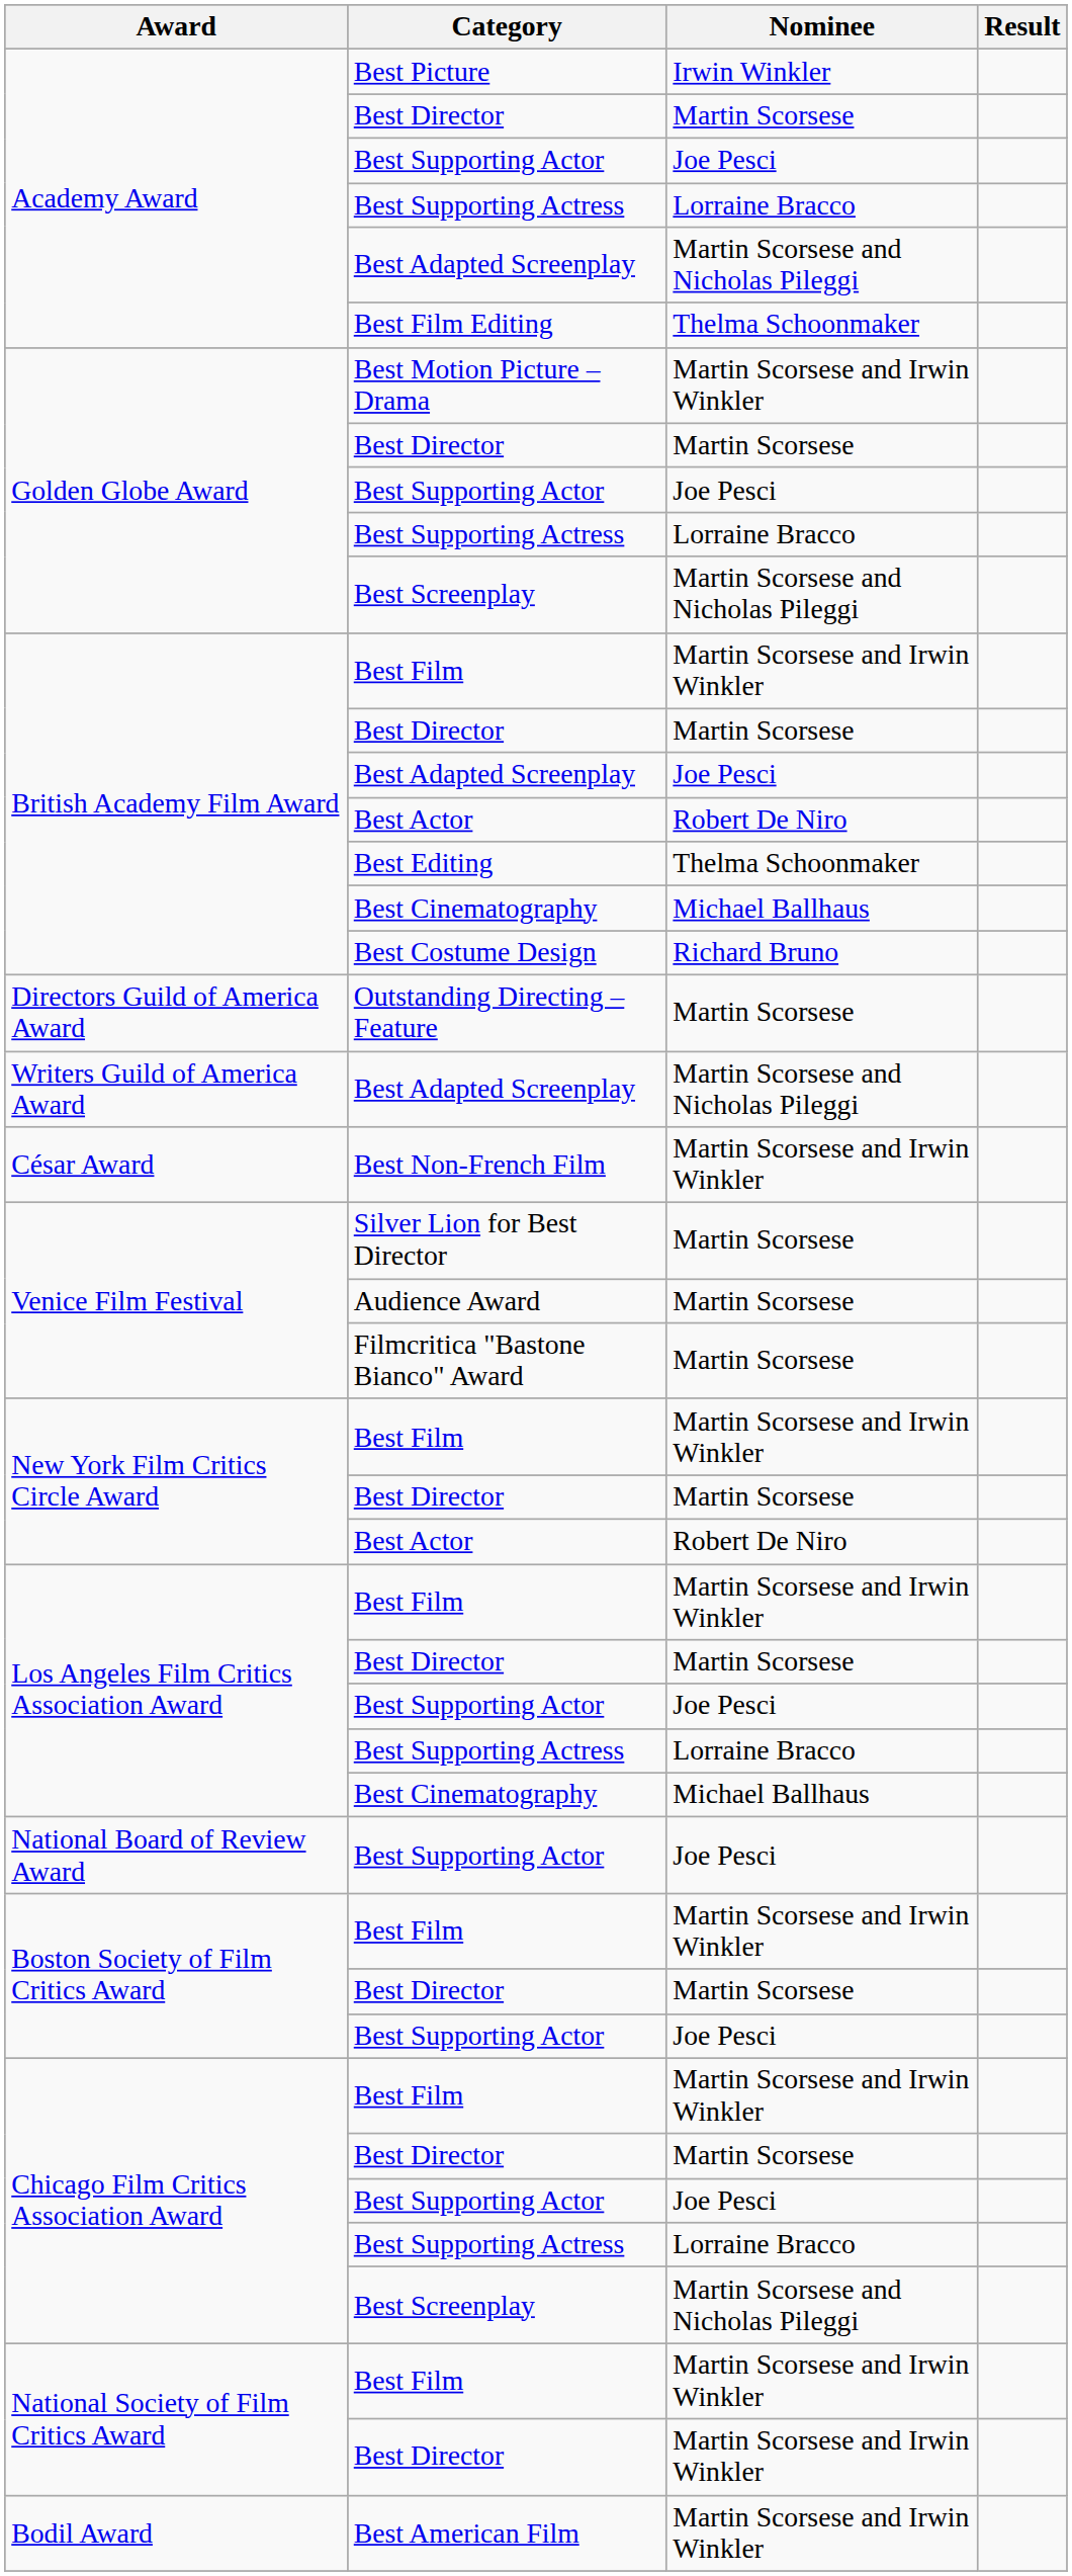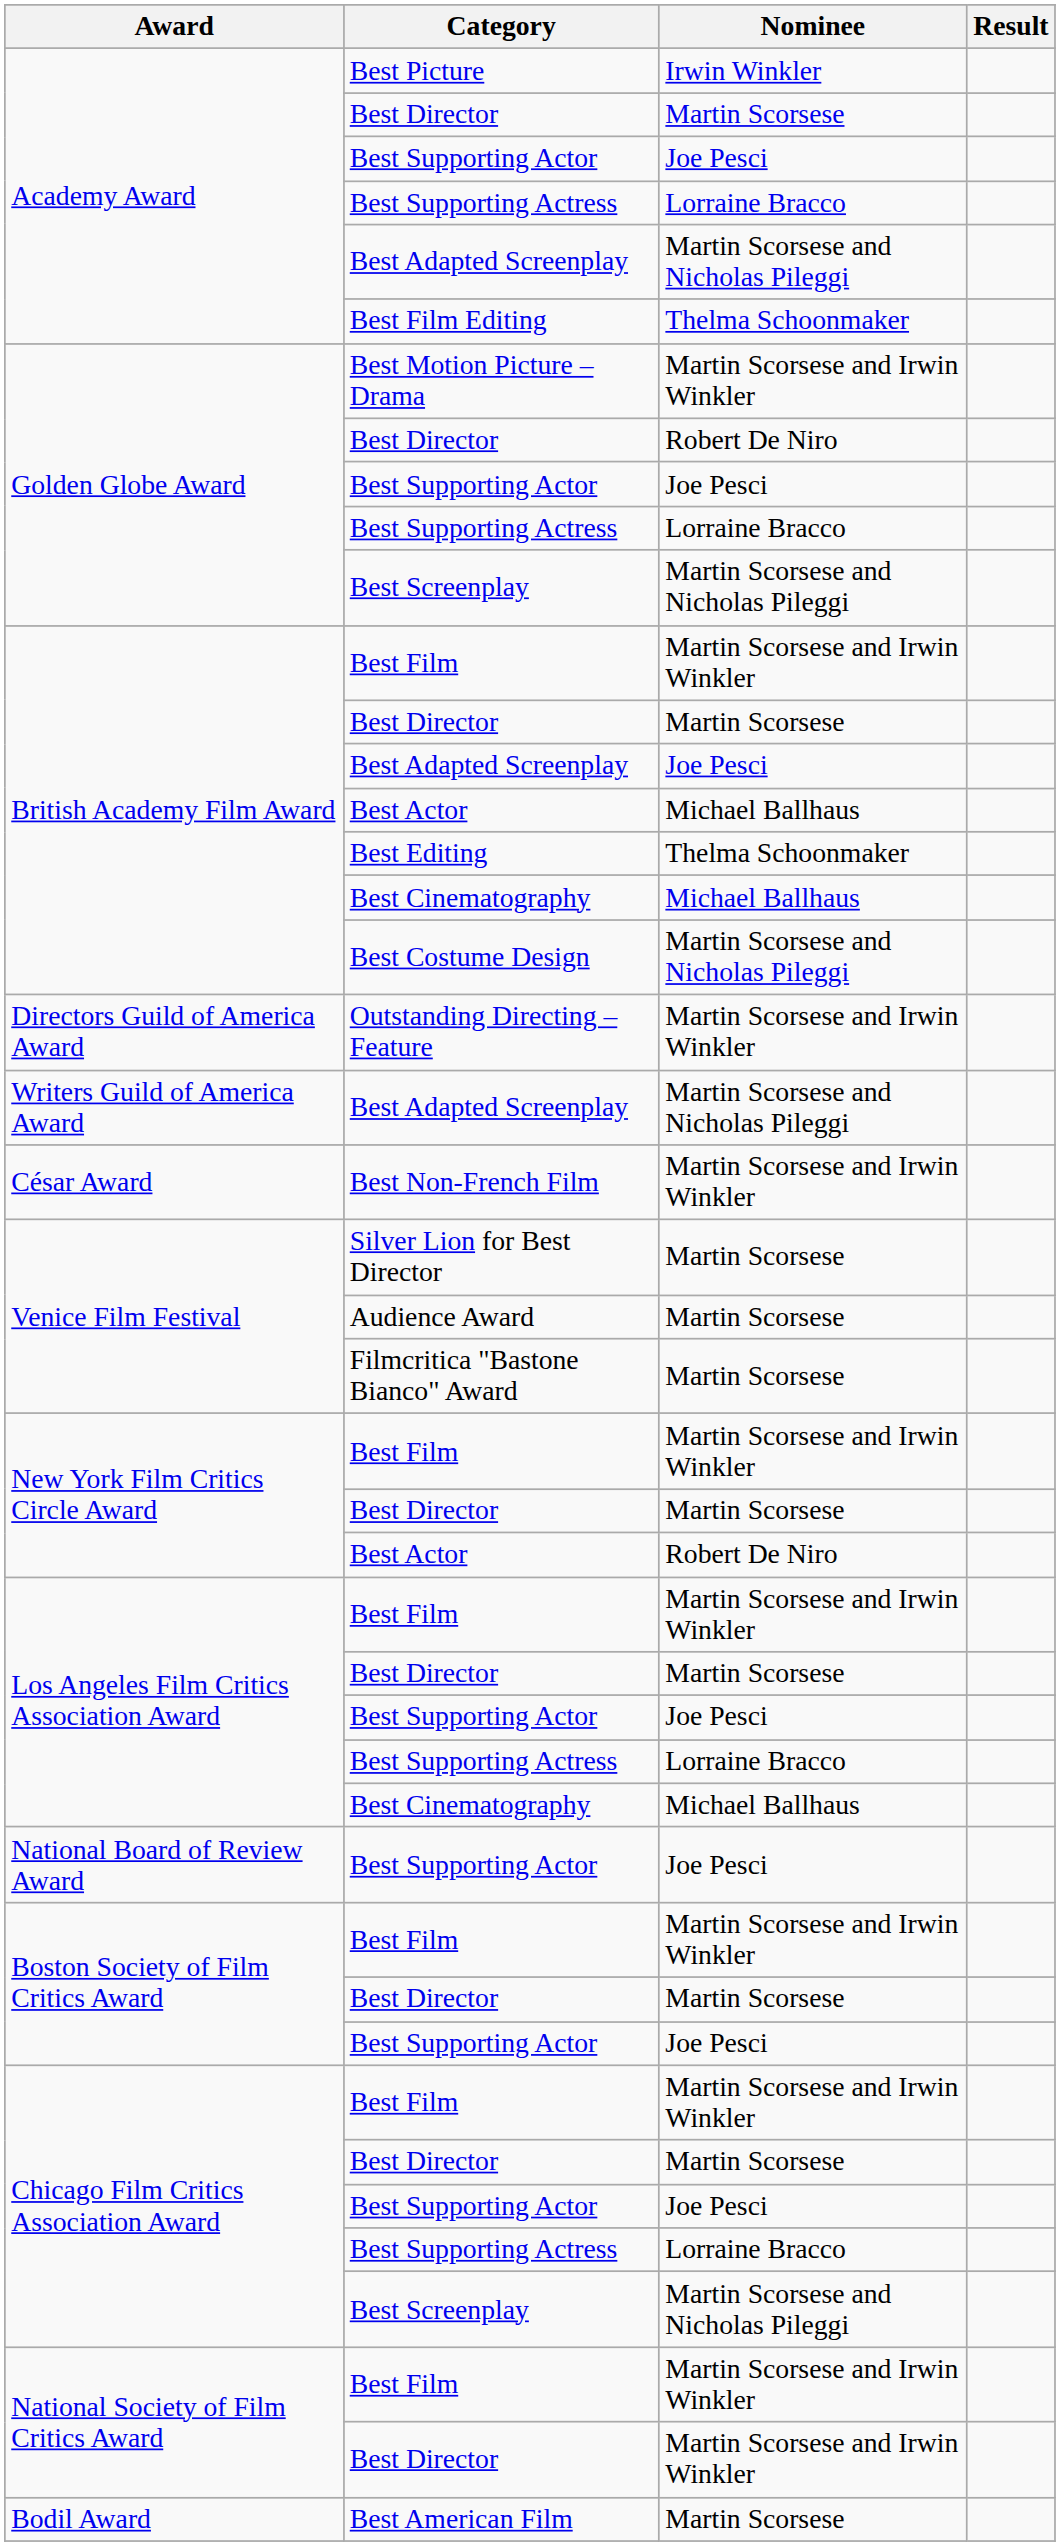Golden Globe Award / Best Director | Nominee: Martin Scorsese -> Robert De Niro
British Academy Film Award / Best Actor | Nominee: Robert De Niro -> Michael Ballhaus
Best Costume Design | Nominee: Richard Bruno -> Martin Scorsese and Nicholas Pileggi
Outstanding Directing – Feature | Nominee: Martin Scorsese -> Martin Scorsese and Irwin Winkler
Best American Film | Nominee: Martin Scorsese and Irwin Winkler -> Martin Scorsese
